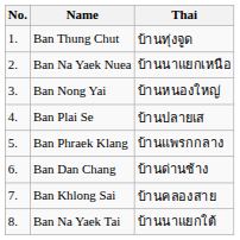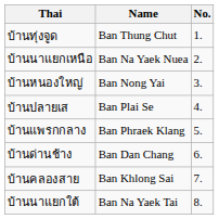columns swapped: No. <-> Thai
